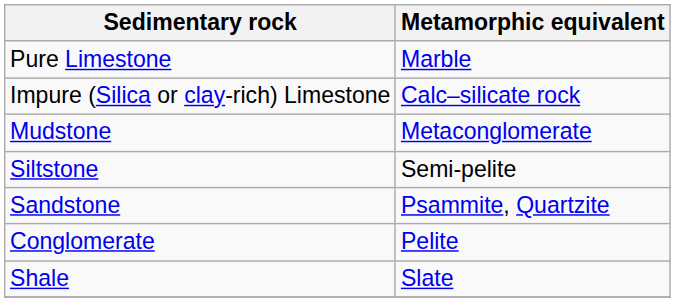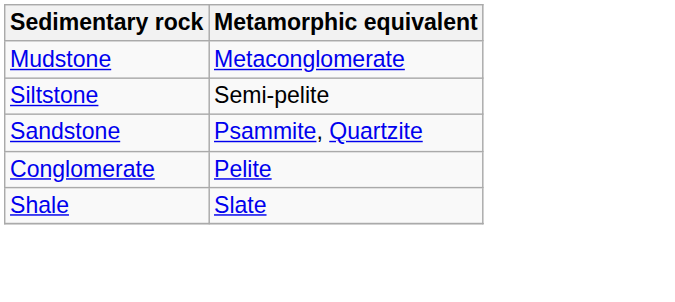- row: Pure Limestone | Marble
- row: Impure (Silica or clay-rich) Limestone | Calc–silicate rock
